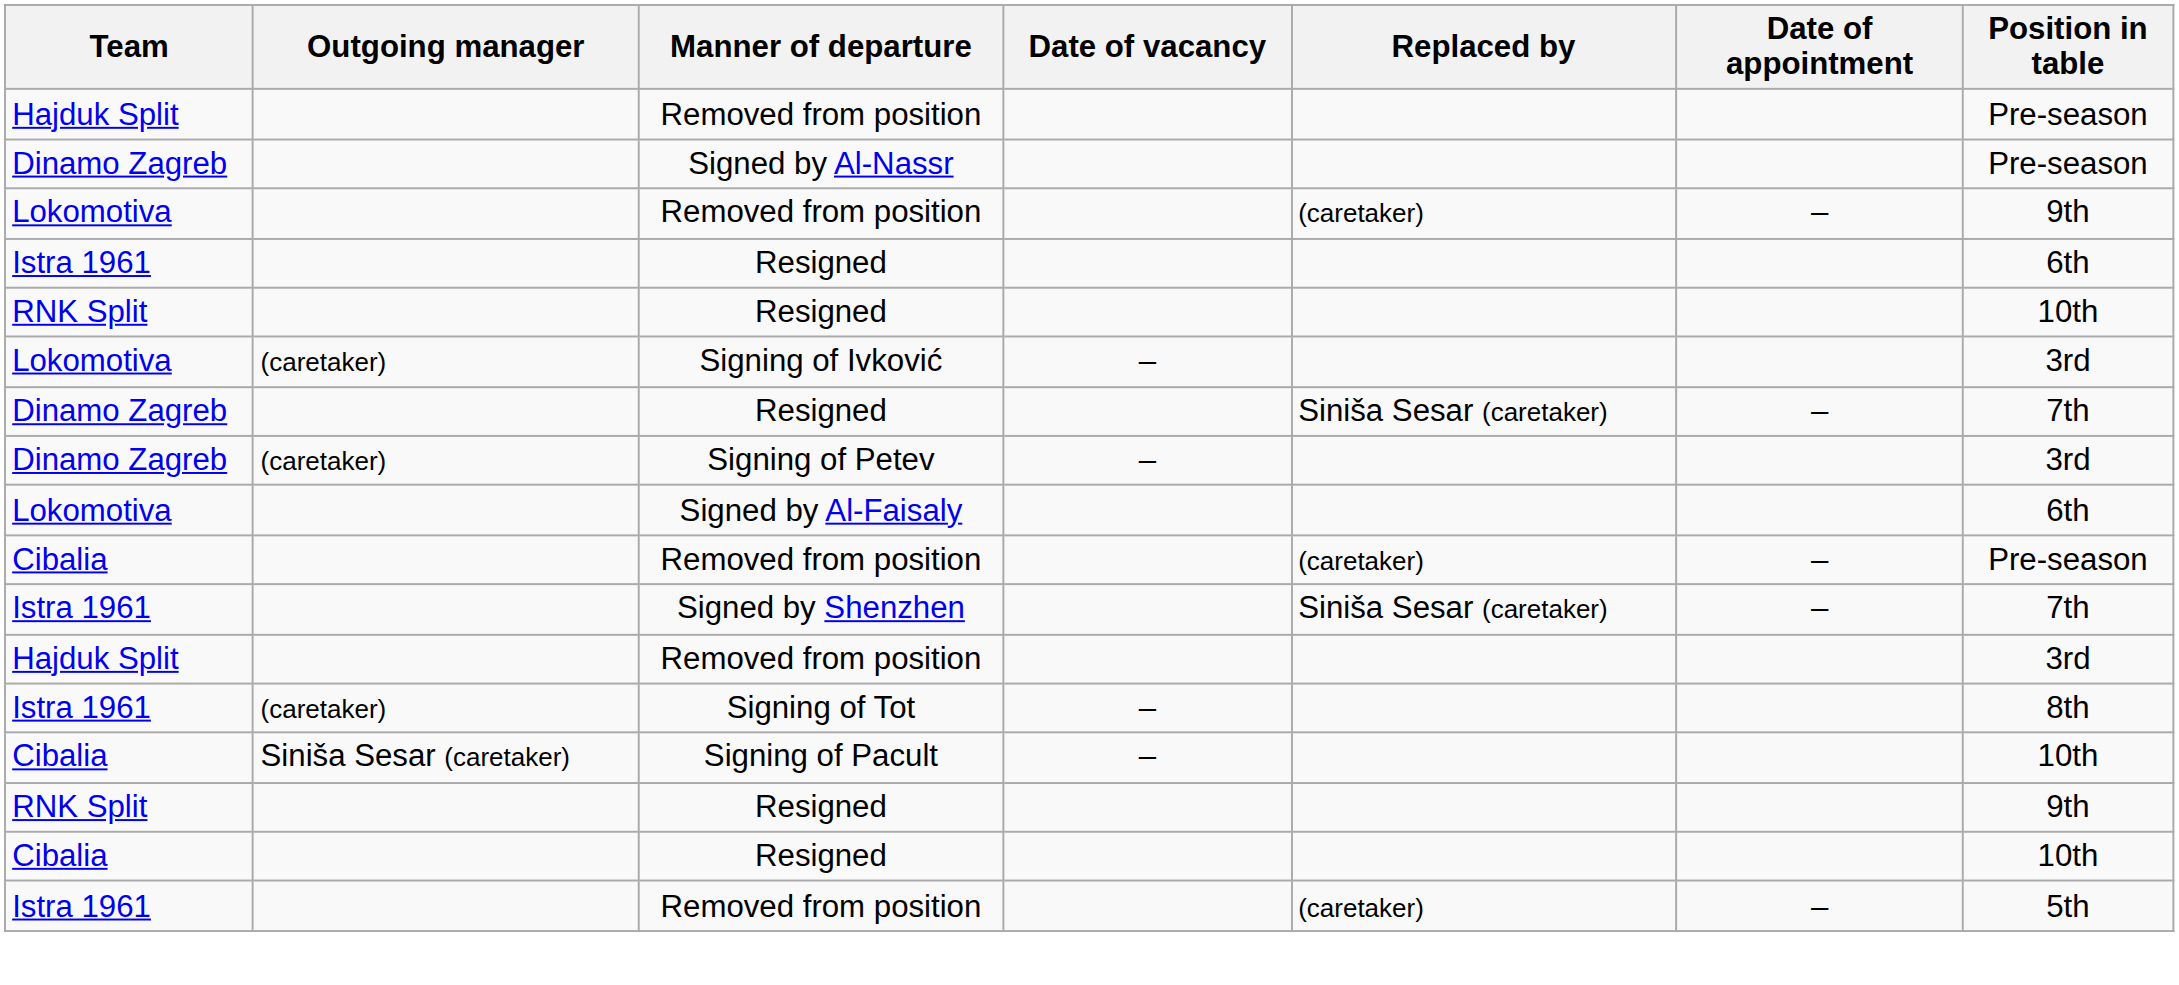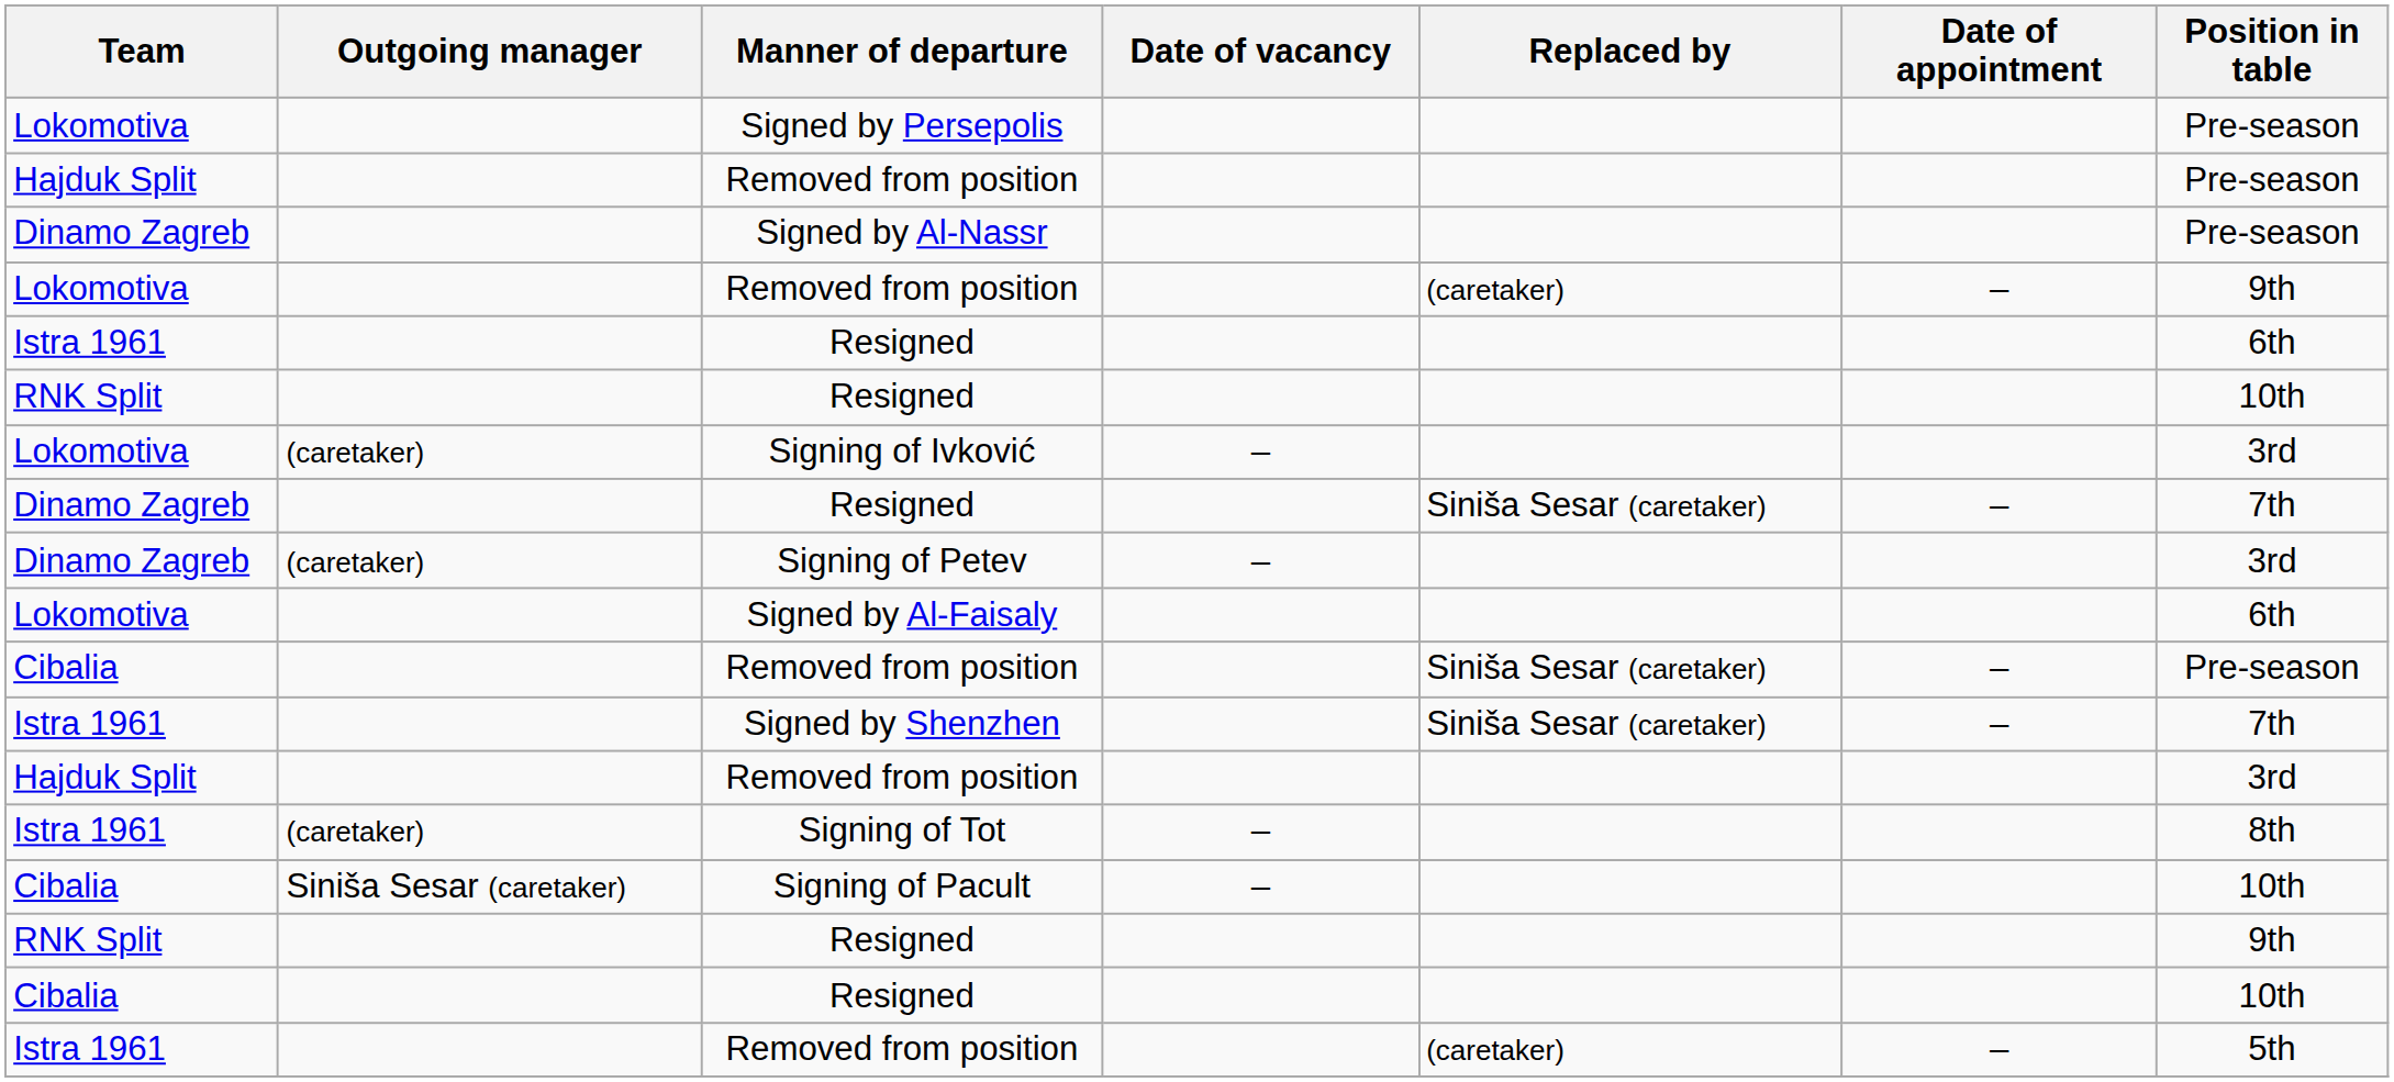+ row: Lokomotiva | Signed by Persepolis | Pre-season
Cibalia / Removed from position | Replaced by: (caretaker) -> Siniša Sesar (caretaker)
